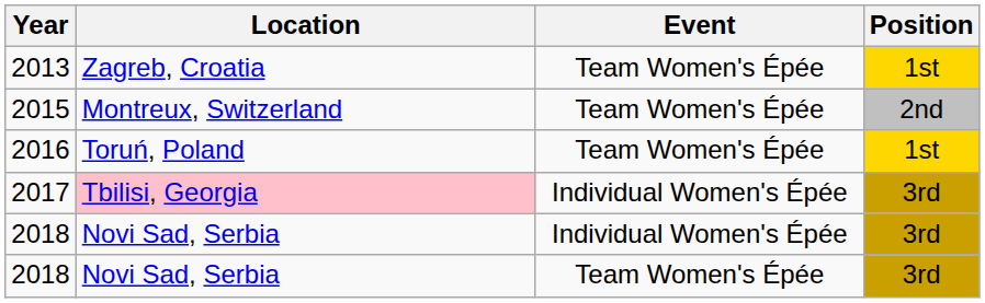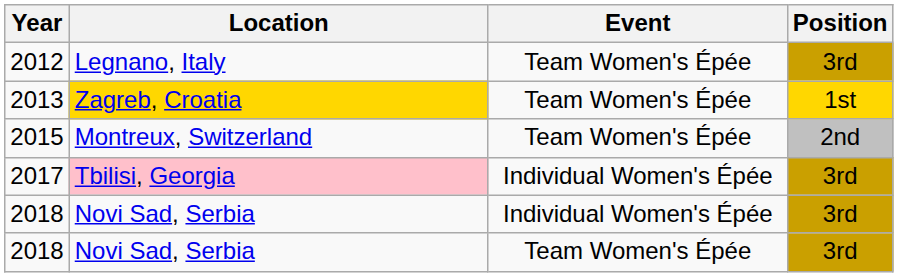+ row: 2012 | Legnano, Italy | Team Women's Épée | 3rd
2013 | Location: no background -> gold background
- row: 2016 | Toruń, Poland | Team Women's Épée | 1st
